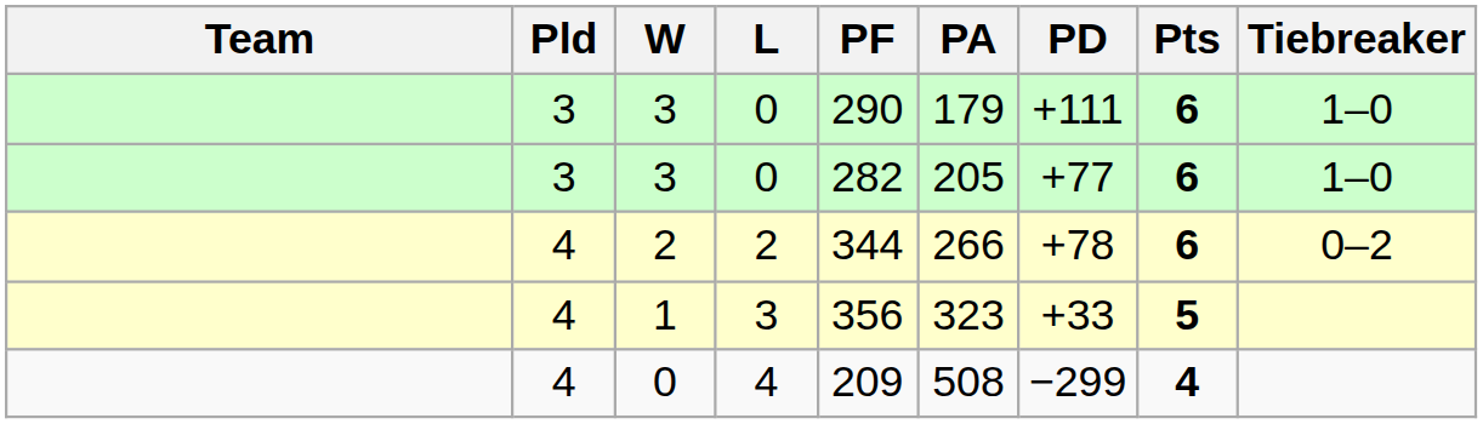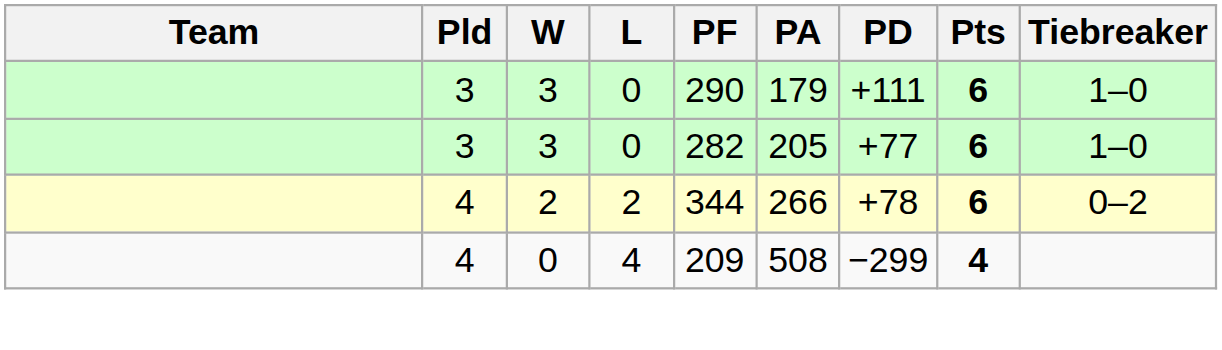- row: 4 | 1 | 3 | 356 | 323 | +33 | 5
